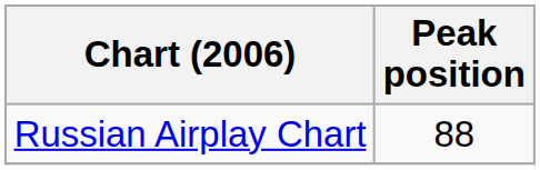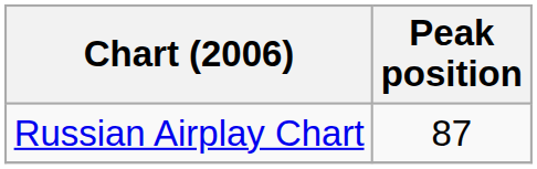Russian Airplay Chart | Peak position: 88 -> 87
